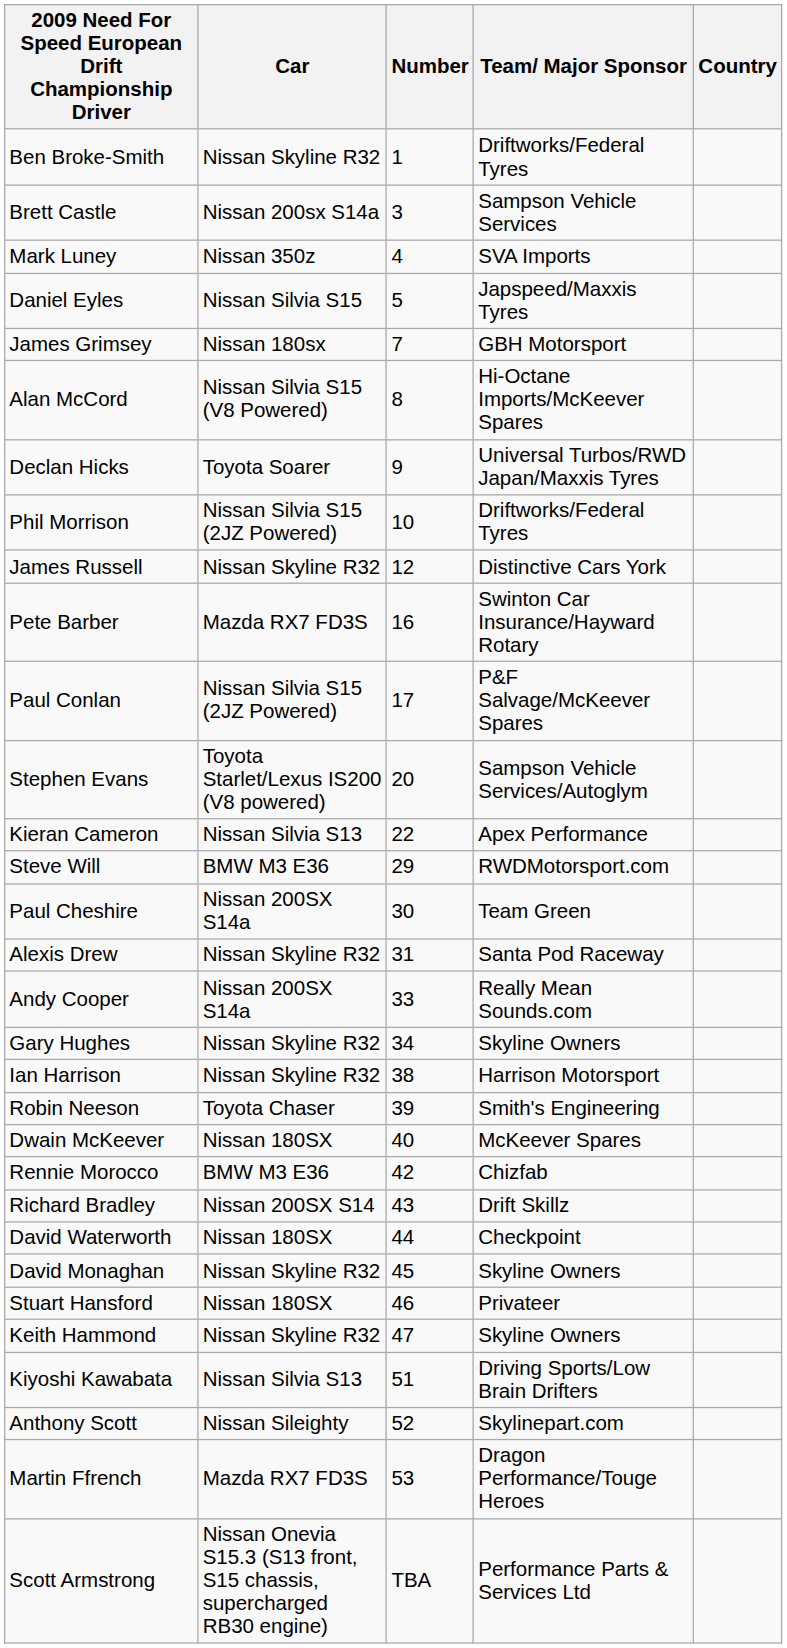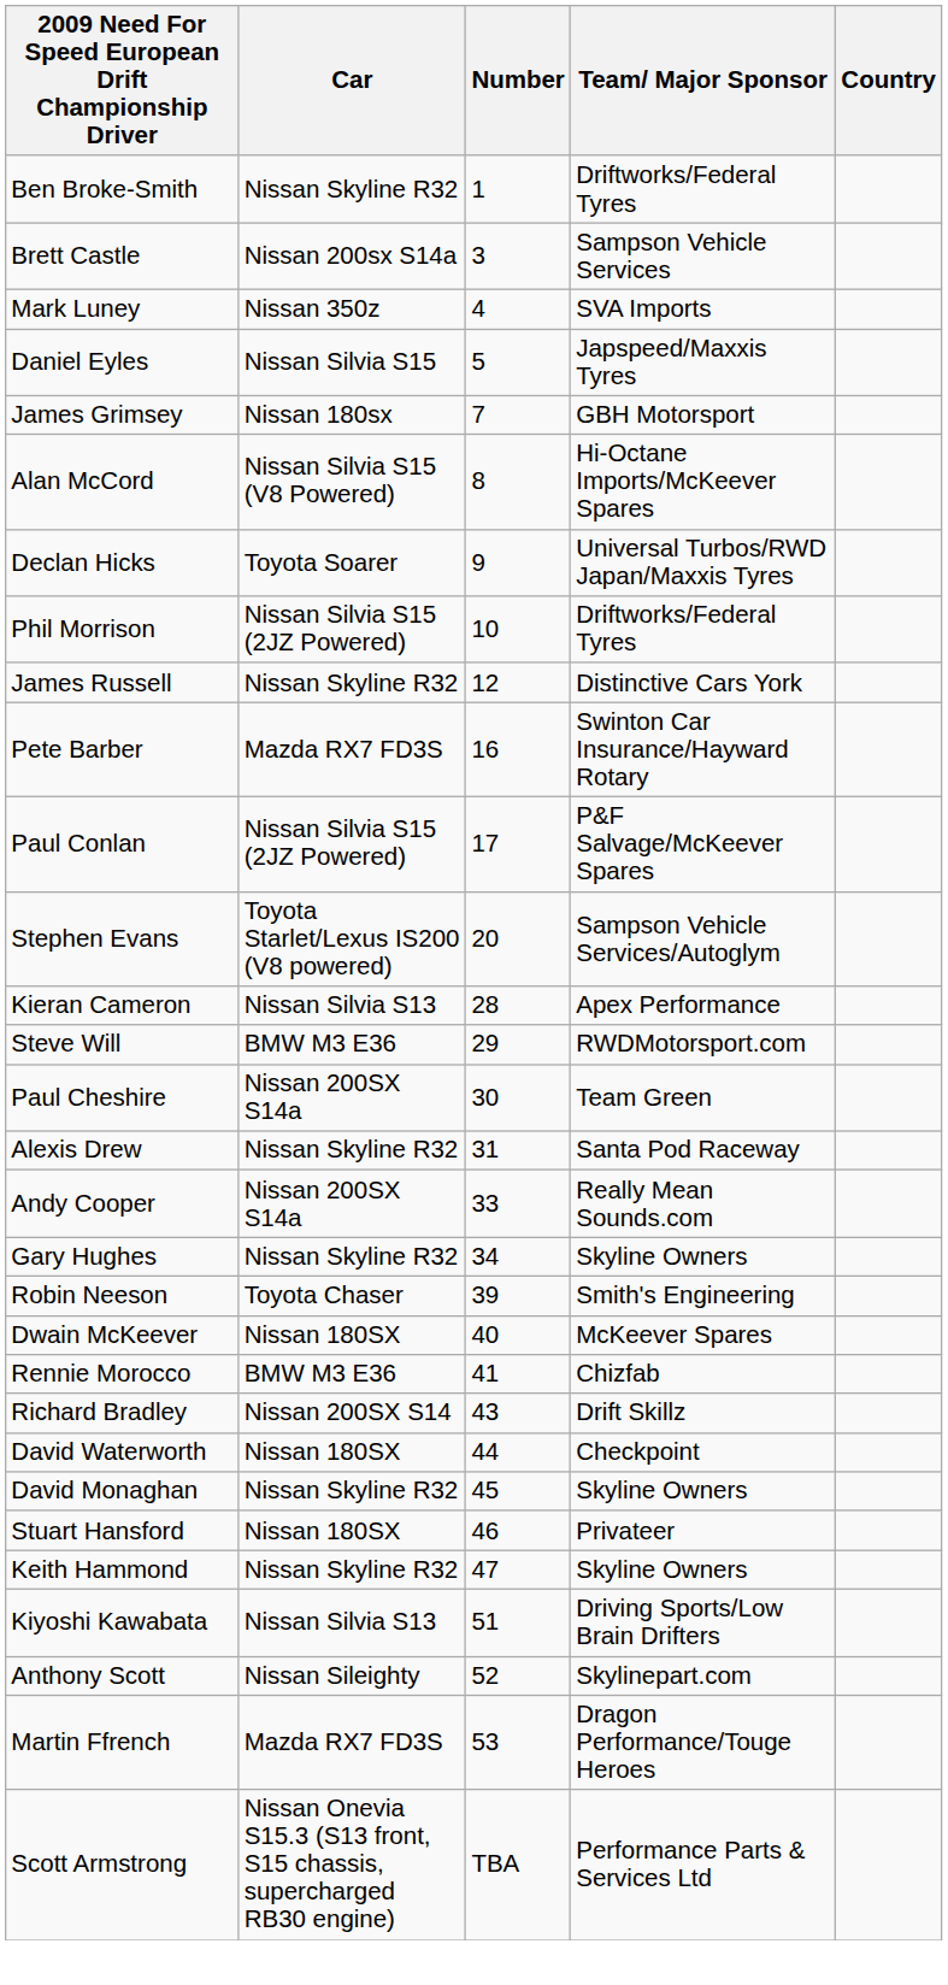Kieran Cameron | Number: 22 -> 28
- row: Ian Harrison | Nissan Skyline R32 | 38 | Harrison Motorsport
Rennie Morocco | Number: 42 -> 41
